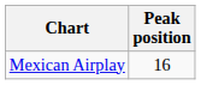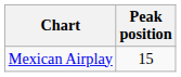Mexican Airplay | Peak position: 16 -> 15
